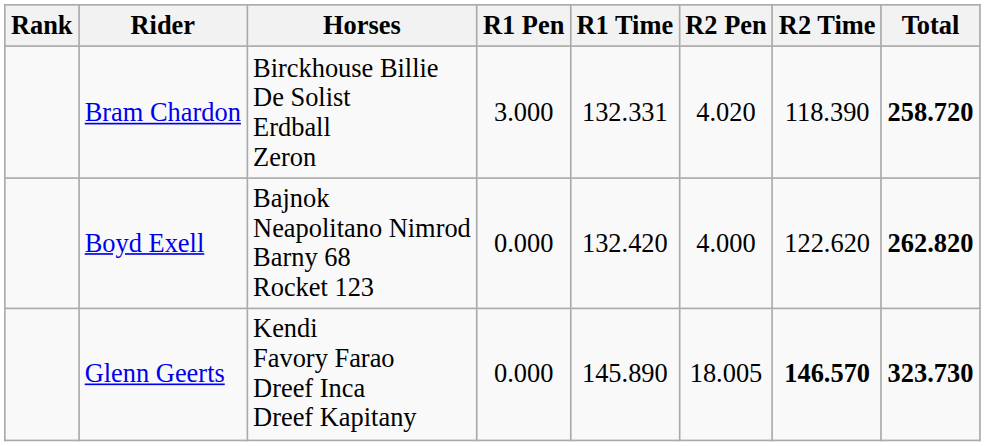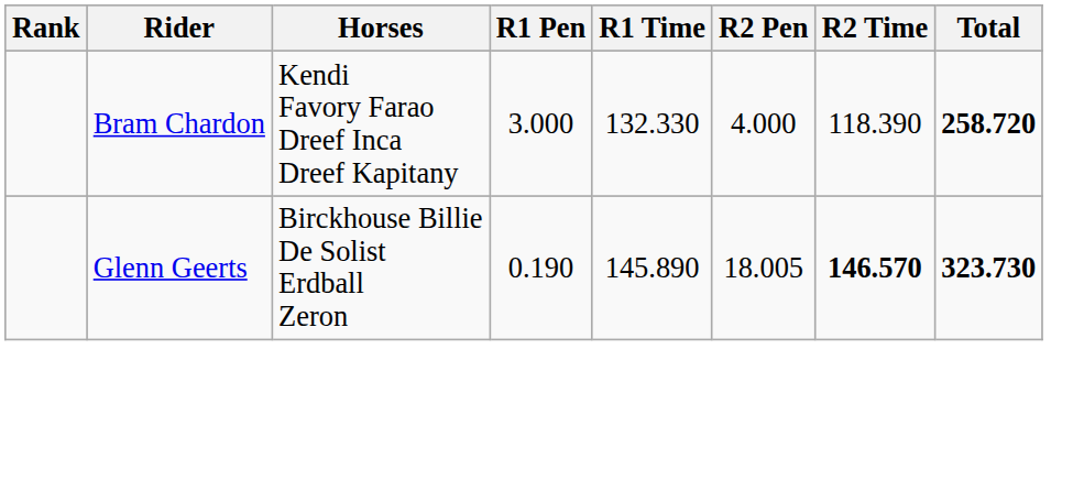Bram Chardon | Horses: Birckhouse Billie De Solist Erdball Zeron -> Kendi Favory Farao Dreef Inca Dreef Kapitany
Bram Chardon | R1 Time: 132.331 -> 132.330
Bram Chardon | R2 Pen: 4.020 -> 4.000
- row: Boyd Exell | Bajnok Neapolitano Nimrod Barny 68 Rocket 123 | 0.000 | 132.420 | 4.000 | 122.620 | 262.820
Glenn Geerts | Horses: Kendi Favory Farao Dreef Inca Dreef Kapitany -> Birckhouse Billie De Solist Erdball Zeron
Glenn Geerts | R1 Pen: 0.000 -> 0.190
